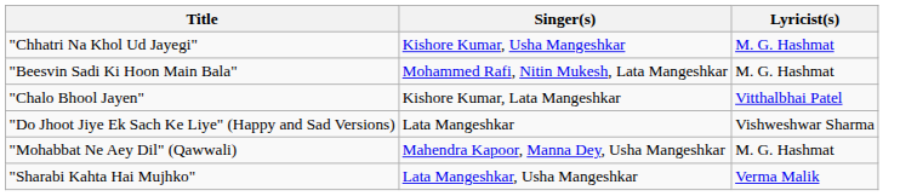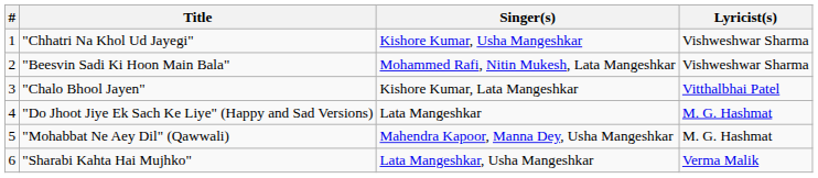+ column: # | 1 | 2 | 3 | 4 | 5 | 6
"Chhatri Na Khol Ud Jayegi" | Lyricist(s): M. G. Hashmat -> Vishweshwar Sharma
"Beesvin Sadi Ki Hoon Main Bala" | Lyricist(s): M. G. Hashmat -> Vishweshwar Sharma
"Do Jhoot Jiye Ek Sach Ke Liye" (Happy and Sad Versions) | Lyricist(s): Vishweshwar Sharma -> M. G. Hashmat
